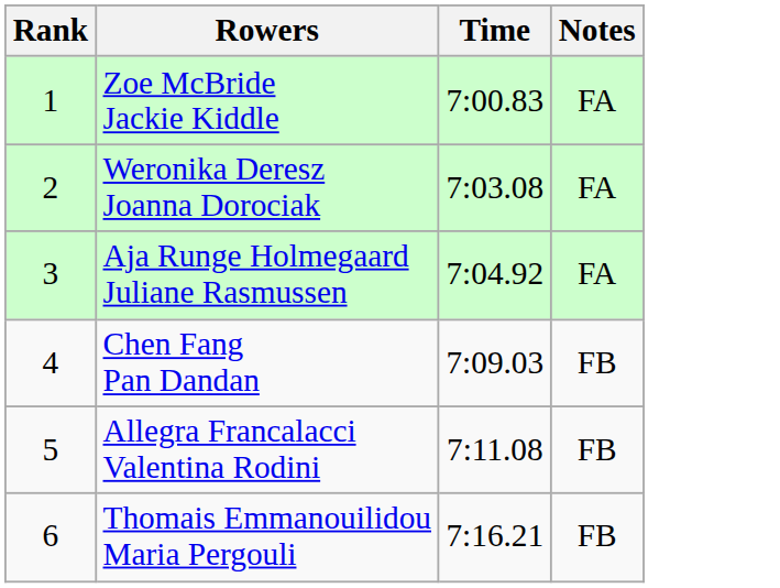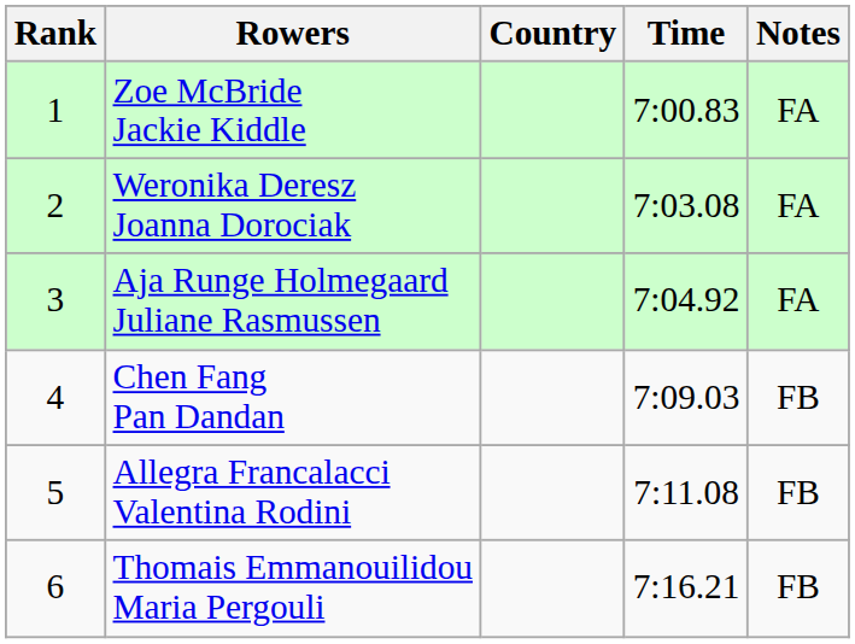+ column: Country
